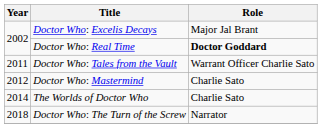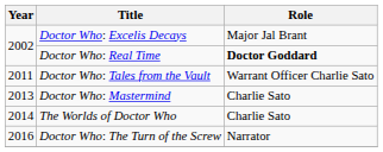Doctor Who: Mastermind | Year: 2012 -> 2013
Doctor Who: The Turn of the Screw | Year: 2018 -> 2016
